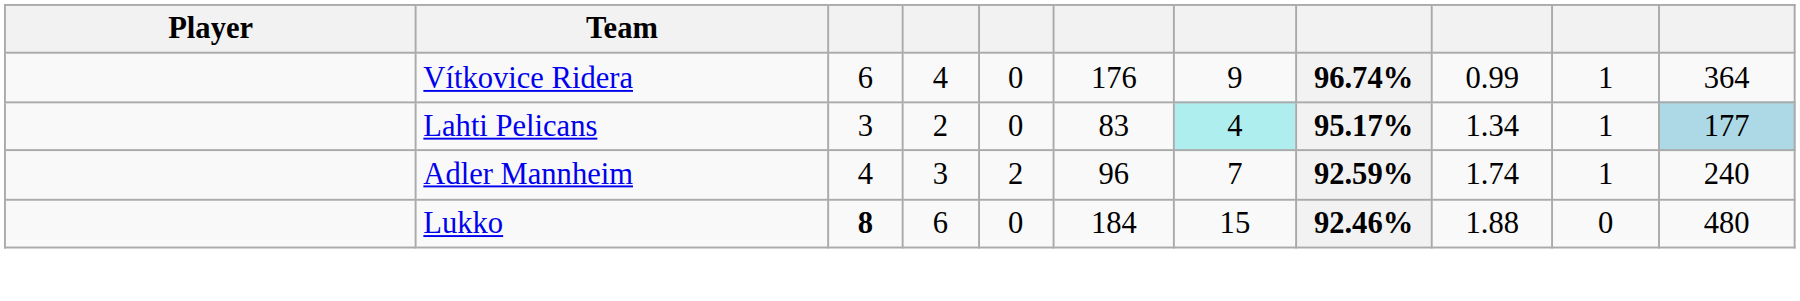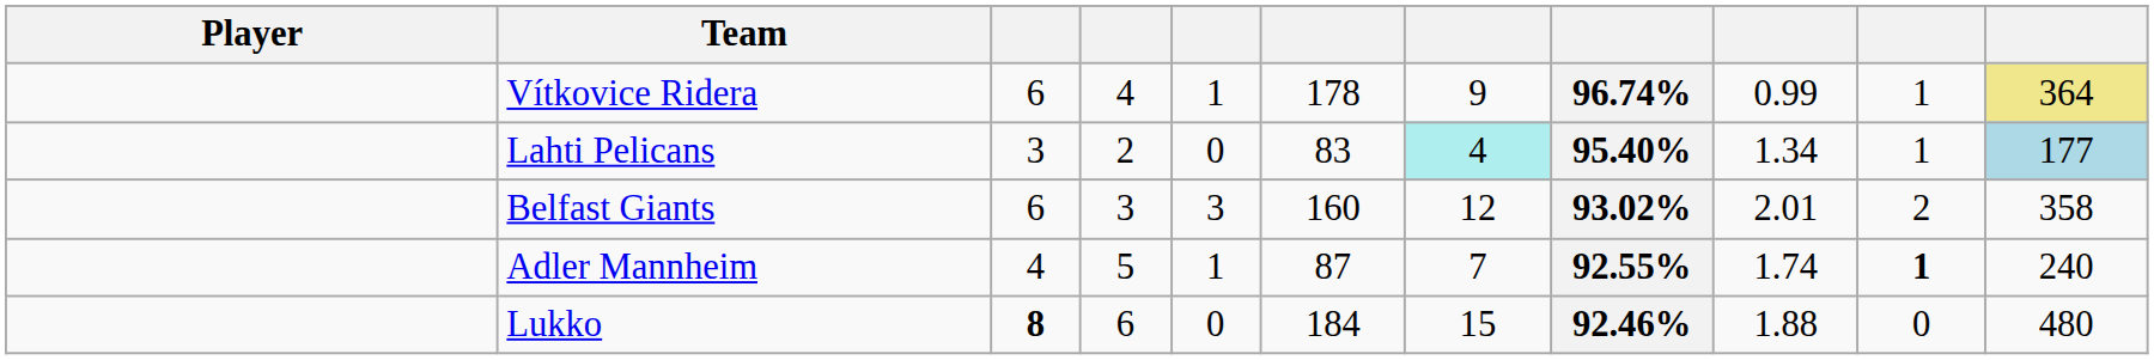Vítkovice Ridera | column 5: 0 -> 1
Vítkovice Ridera | column 6: 176 -> 178
Vítkovice Ridera | column 11: no background -> khaki background
Lahti Pelicans | column 8: 95.17% -> 95.40%
+ row: Belfast Giants | 6 | 3 | 3 | 160 | 12 | 93.02% | 2.01 | 2 | 358
Adler Mannheim | column 4: 3 -> 5
Adler Mannheim | column 5: 2 -> 1
Adler Mannheim | column 6: 96 -> 87
Adler Mannheim | column 8: 92.59% -> 92.55%
Adler Mannheim | column 10: normal -> bold
